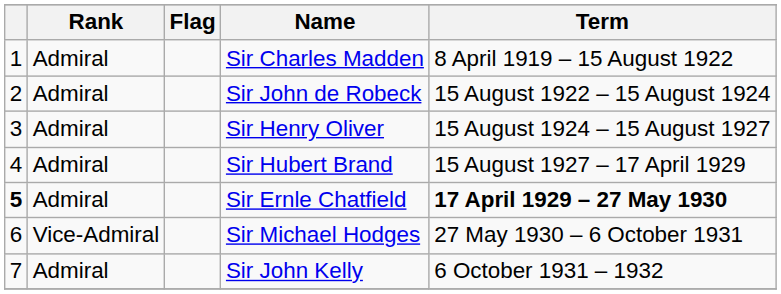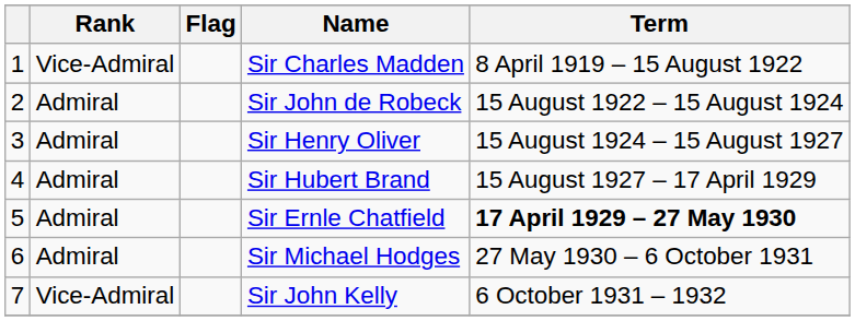Sir Charles Madden | Rank: Admiral -> Vice-Admiral
Sir Ernle Chatfield | column 1: bold -> normal
Sir Michael Hodges | Rank: Vice-Admiral -> Admiral
Sir John Kelly | Rank: Admiral -> Vice-Admiral
